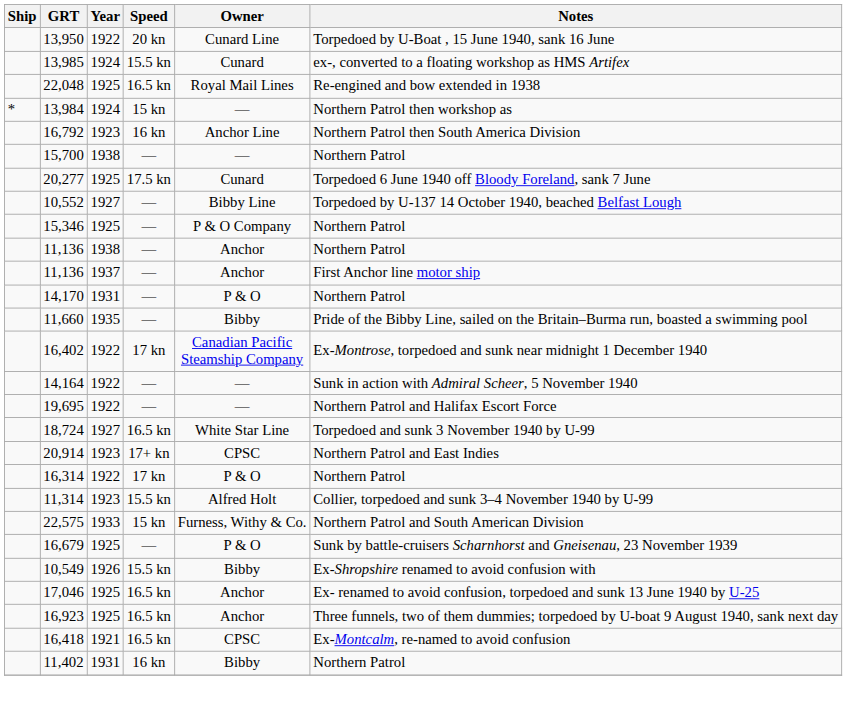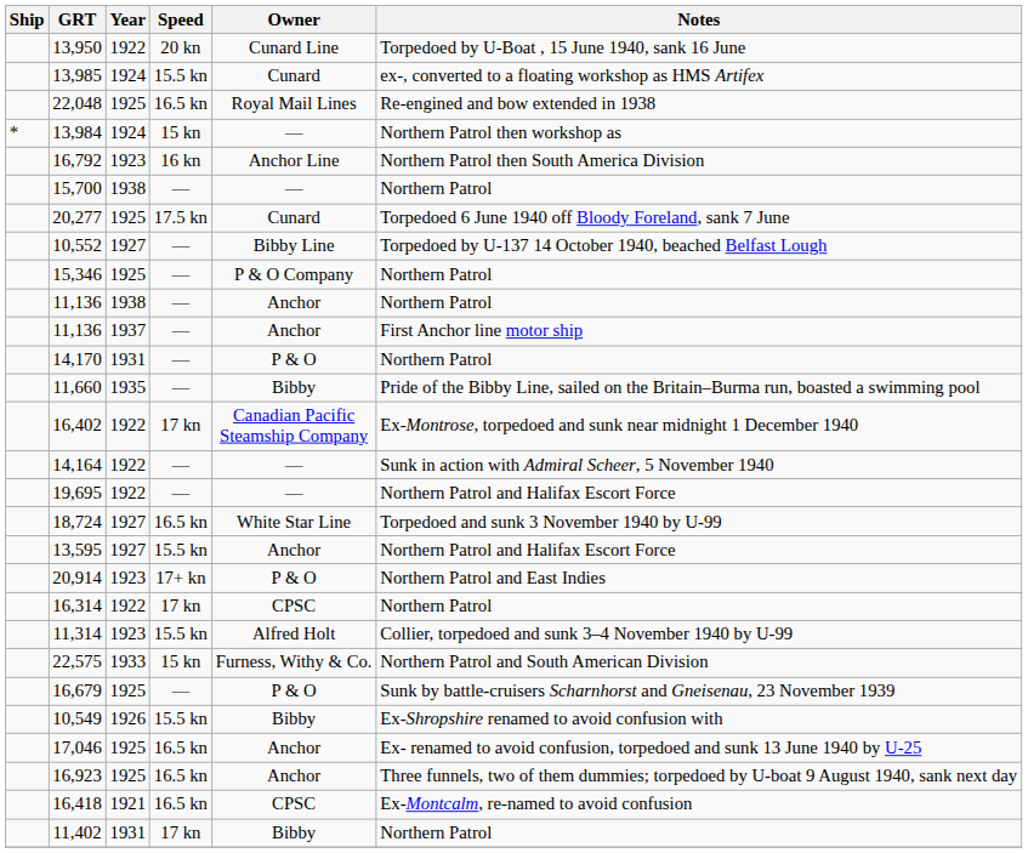+ row: 13,595 | 1927 | 15.5 kn | Anchor | Northern Patrol and Halifax Escort Force
20,914 | Owner: CPSC -> P & O
16,314 | Owner: P & O -> CPSC
11,402 | Speed: 16 kn -> 17 kn
